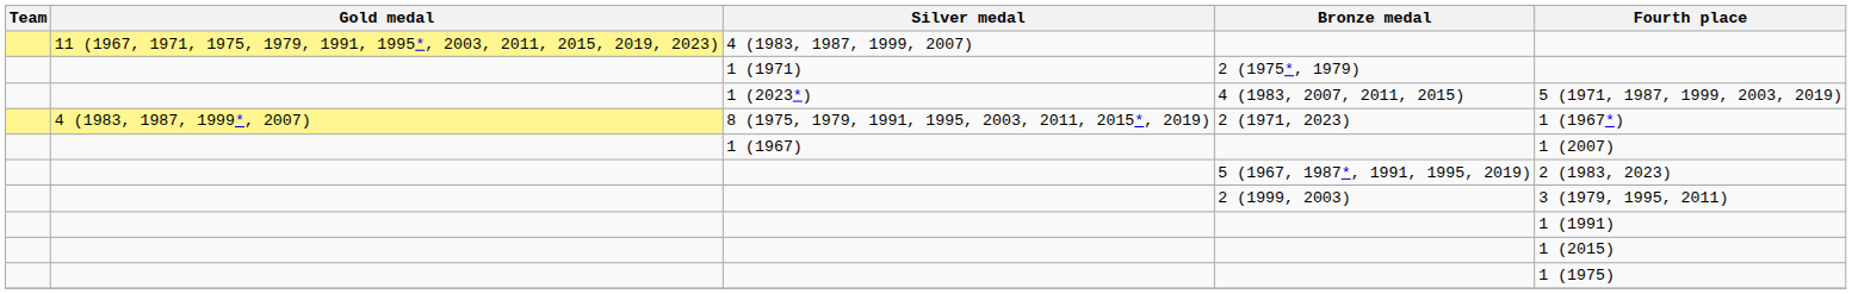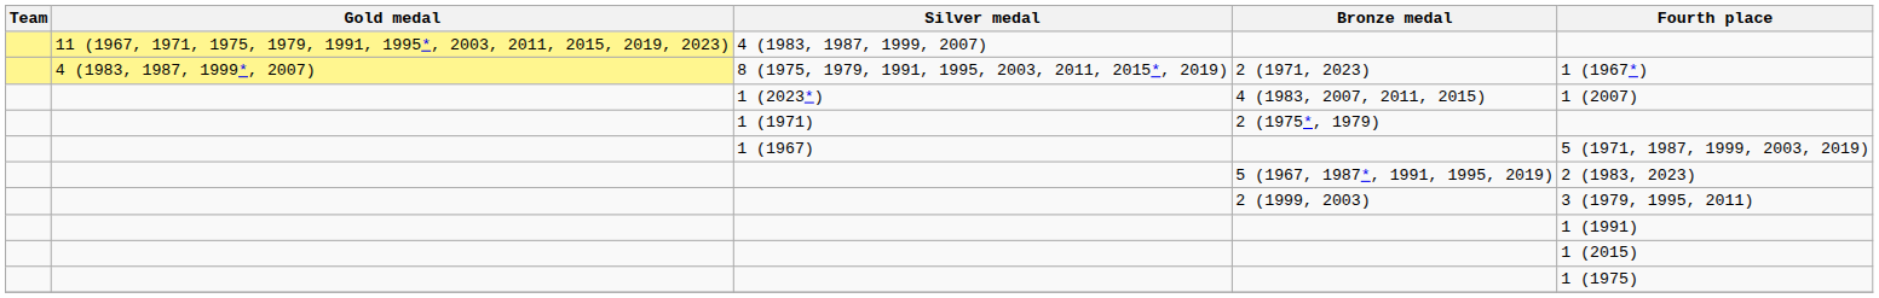rows swapped: 8 (1975, 1979, 1991, 1995, 2003, 2011, 2015*, 2019) <-> 1 (1971)
1 (2023*) | Fourth place: 5 (1971, 1987, 1999, 2003, 2019) -> 1 (2007)
1 (1967) | Fourth place: 1 (2007) -> 5 (1971, 1987, 1999, 2003, 2019)
